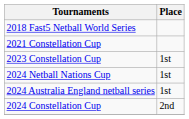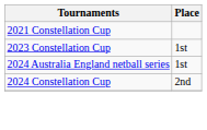- row: 2018 Fast5 Netball World Series
- row: 2024 Netball Nations Cup | 1st
